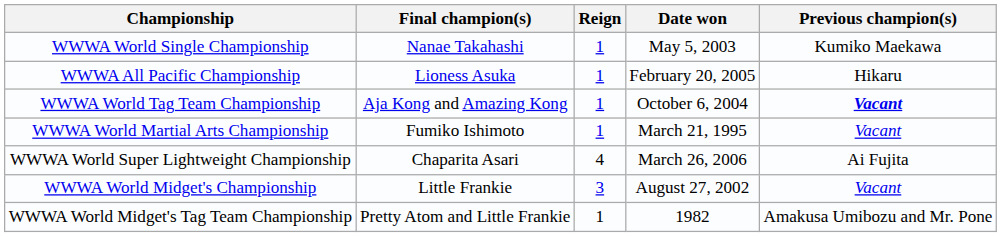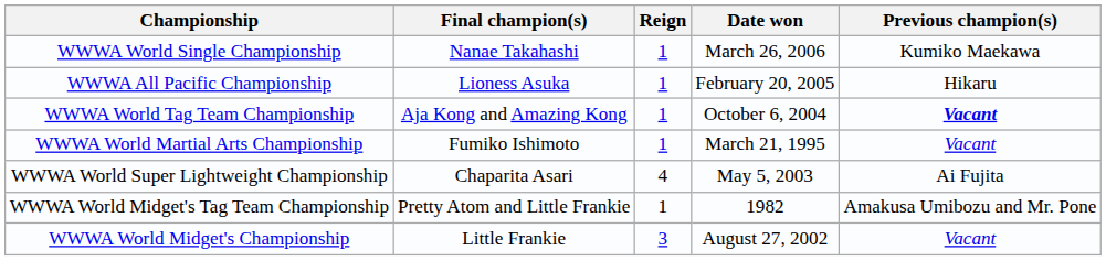WWWA World Single Championship | Date won: May 5, 2003 -> March 26, 2006
WWWA World Super Lightweight Championship | Date won: March 26, 2006 -> May 5, 2003
rows swapped: WWWA World Midget's Championship <-> WWWA World Midget's Tag Team Championship
